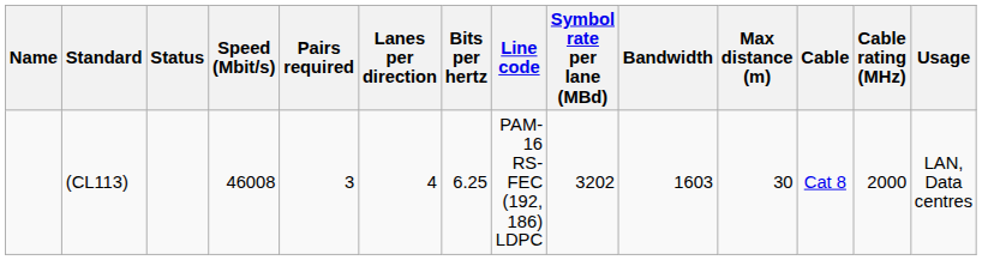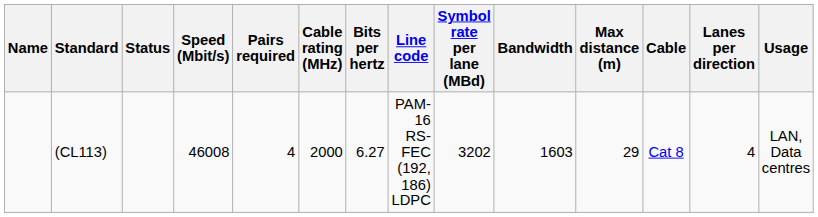columns swapped: Lanes per direction <-> Cable rating (MHz)
(CL113) | Pairs required: 3 -> 4
(CL113) | Bits per hertz: 6.25 -> 6.27
(CL113) | Max distance (m): 30 -> 29
